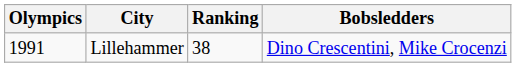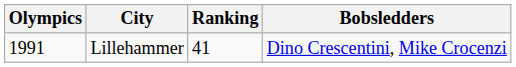Lillehammer | Ranking: 38 -> 41
